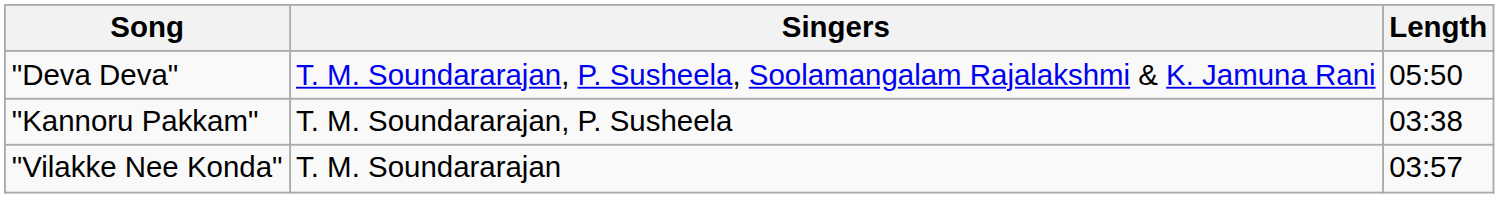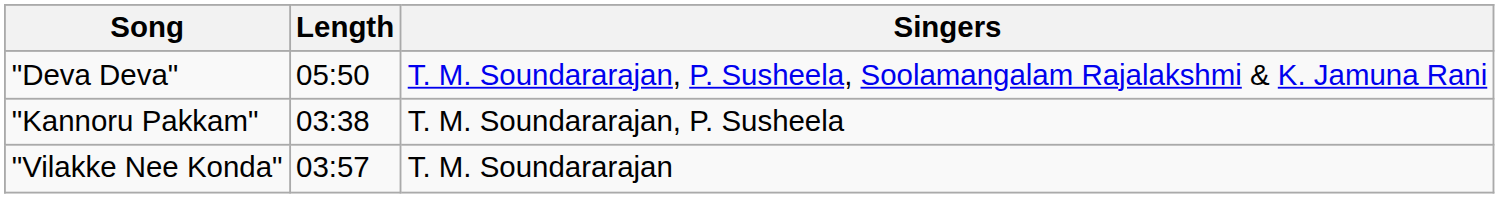columns swapped: Singers <-> Length
